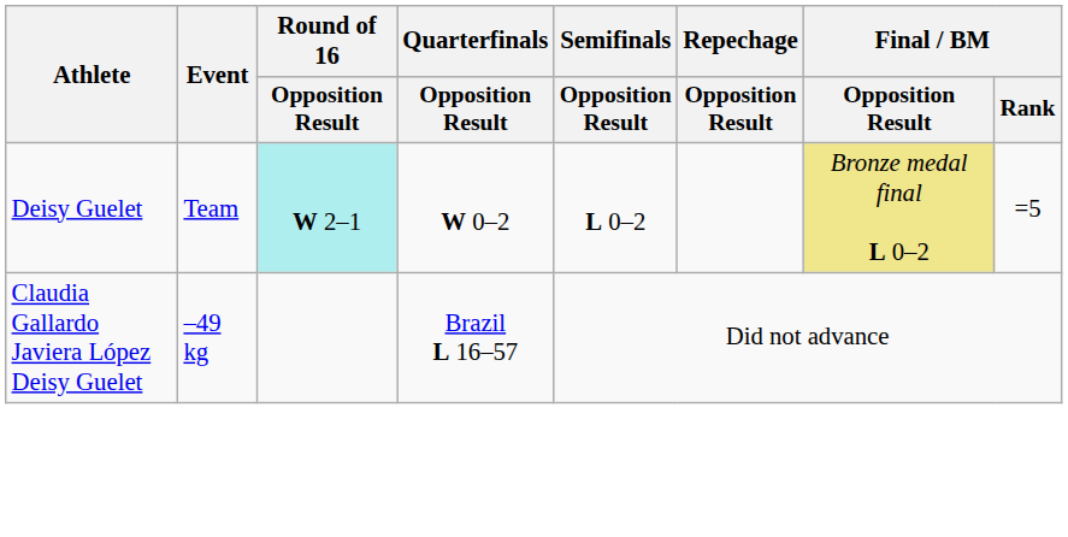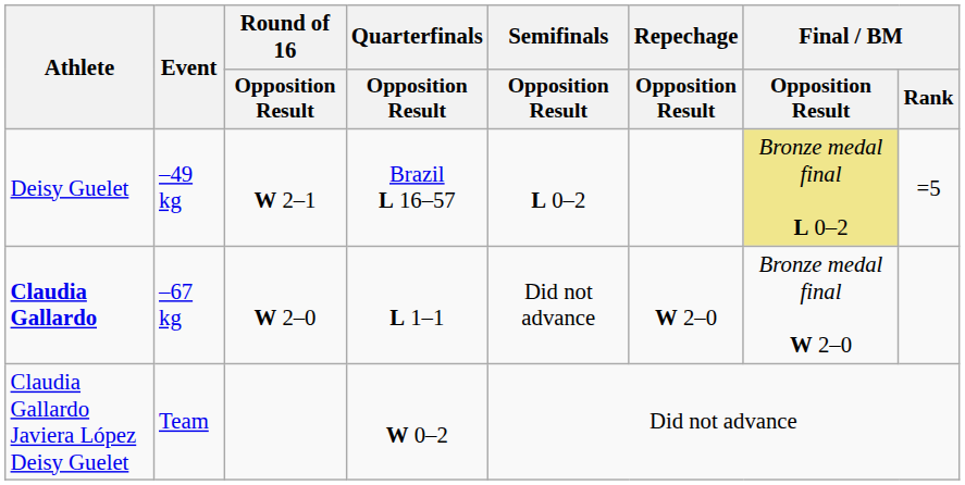Deisy Guelet | Event: Team -> –49 kg
Deisy Guelet | Round of 16 / Opposition Result: paleturquoise background -> no background
Deisy Guelet | Quarterfinals / Opposition Result: W 0–2 -> Brazil L 16–57
+ row: Claudia Gallardo | –67 kg | W 2–0 | L 1–1 | Did not advance | W 2–0 | Bronze medal final W 2–0
Claudia Gallardo Javiera López Deisy Guelet | Event: –49 kg -> Team
Claudia Gallardo Javiera López Deisy Guelet | Quarterfinals / Opposition Result: Brazil L 16–57 -> W 0–2
